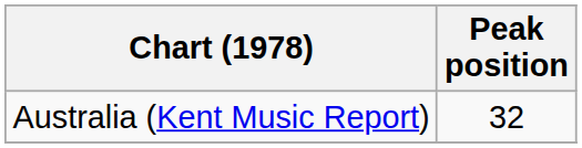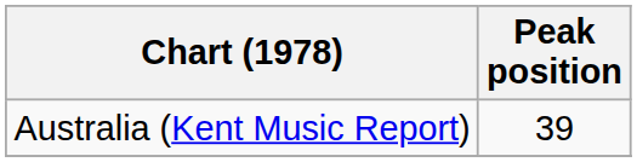Australia (Kent Music Report) | Peak position: 32 -> 39
